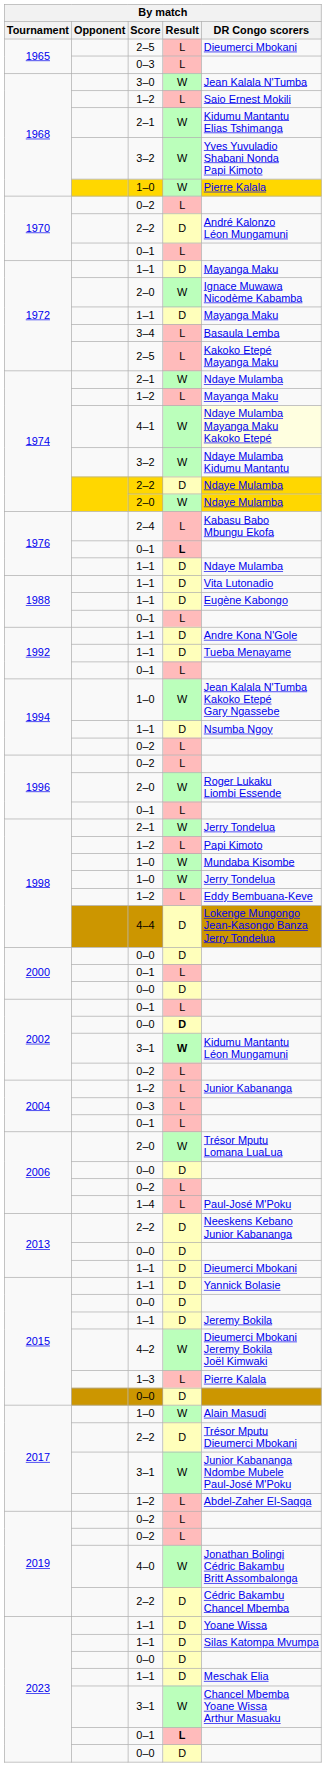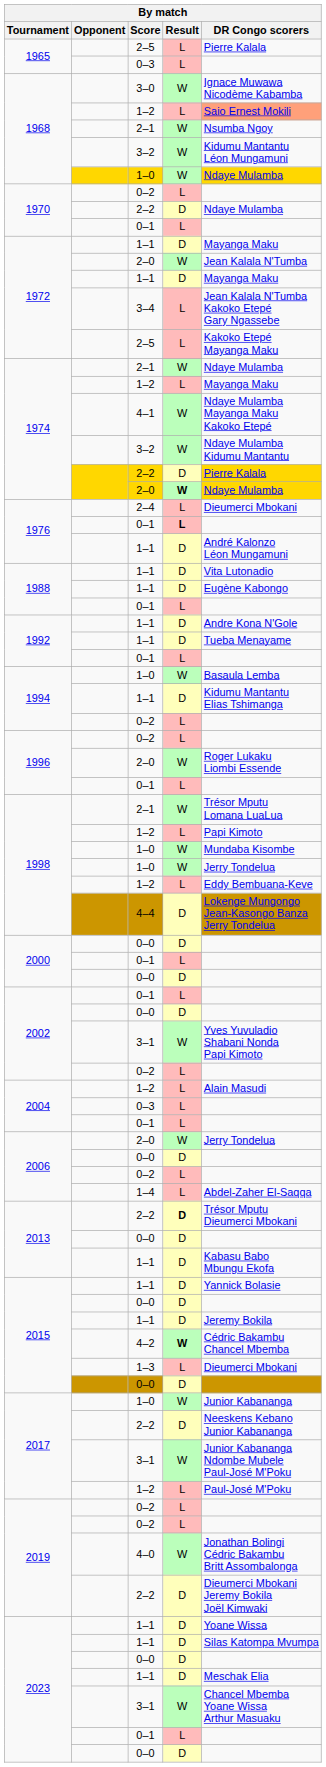1965 / 2–5 | DR Congo scorers: Dieumerci Mbokani -> Pierre Kalala
3–0 | DR Congo scorers: Jean Kalala N'Tumba -> Ignace Muwawa Nicodème Kabamba
1968 / 1–2 | DR Congo scorers: no background -> lightsalmon background
1968 / 2–1 | DR Congo scorers: Kidumu Mantantu Elias Tshimanga -> Nsumba Ngoy
1968 / 3–2 | DR Congo scorers: Yves Yuvuladio Shabani Nonda Papi Kimoto -> Kidumu Mantantu Léon Mungamuni
1968 / 1–0 | DR Congo scorers: Pierre Kalala -> Ndaye Mulamba
1970 / 2–2 | DR Congo scorers: André Kalonzo Léon Mungamuni -> Ndaye Mulamba
1972 / 2–0 | DR Congo scorers: Ignace Muwawa Nicodème Kabamba -> Jean Kalala N'Tumba
3–4 | DR Congo scorers: Basaula Lemba -> Jean Kalala N'Tumba Kakoko Etepé Gary Ngassebe
4–1 | DR Congo scorers: lightyellow background -> no background
1974 / 2–2 | DR Congo scorers: Ndaye Mulamba -> Pierre Kalala
1974 / 2–0 | Result: normal -> bold
2–4 | DR Congo scorers: Kabasu Babo Mbungu Ekofa -> Dieumerci Mbokani
1976 / 1–1 | DR Congo scorers: Ndaye Mulamba -> André Kalonzo Léon Mungamuni
1994 / 1–0 | DR Congo scorers: Jean Kalala N'Tumba Kakoko Etepé Gary Ngassebe -> Basaula Lemba
1994 / 1–1 | DR Congo scorers: Nsumba Ngoy -> Kidumu Mantantu Elias Tshimanga
1998 / 2–1 | DR Congo scorers: Jerry Tondelua -> Trésor Mputu Lomana LuaLua
2002 / 0–0 | Result: bold -> normal
2002 / 3–1 | Result: bold -> normal
2002 / 3–1 | DR Congo scorers: Kidumu Mantantu Léon Mungamuni -> Yves Yuvuladio Shabani Nonda Papi Kimoto
2004 / 1–2 | DR Congo scorers: Junior Kabananga -> Alain Masudi
2006 / 2–0 | DR Congo scorers: Trésor Mputu Lomana LuaLua -> Jerry Tondelua
1–4 | DR Congo scorers: Paul-José M'Poku -> Abdel-Zaher El-Saqqa
2013 / 2–2 | Result: normal -> bold
2013 / 2–2 | DR Congo scorers: Neeskens Kebano Junior Kabananga -> Trésor Mputu Dieumerci Mbokani
2013 / 1–1 | DR Congo scorers: Dieumerci Mbokani -> Kabasu Babo Mbungu Ekofa
4–2 | Result: normal -> bold
4–2 | DR Congo scorers: Dieumerci Mbokani Jeremy Bokila Joël Kimwaki -> Cédric Bakambu Chancel Mbemba
1–3 | DR Congo scorers: Pierre Kalala -> Dieumerci Mbokani
2017 / 1–0 | DR Congo scorers: Alain Masudi -> Junior Kabananga
2017 / 2–2 | DR Congo scorers: Trésor Mputu Dieumerci Mbokani -> Neeskens Kebano Junior Kabananga
2017 / 1–2 | DR Congo scorers: Abdel-Zaher El-Saqqa -> Paul-José M'Poku
2019 / 2–2 | DR Congo scorers: Cédric Bakambu Chancel Mbemba -> Dieumerci Mbokani Jeremy Bokila Joël Kimwaki
2023 / 0–1 | Result: bold -> normal
